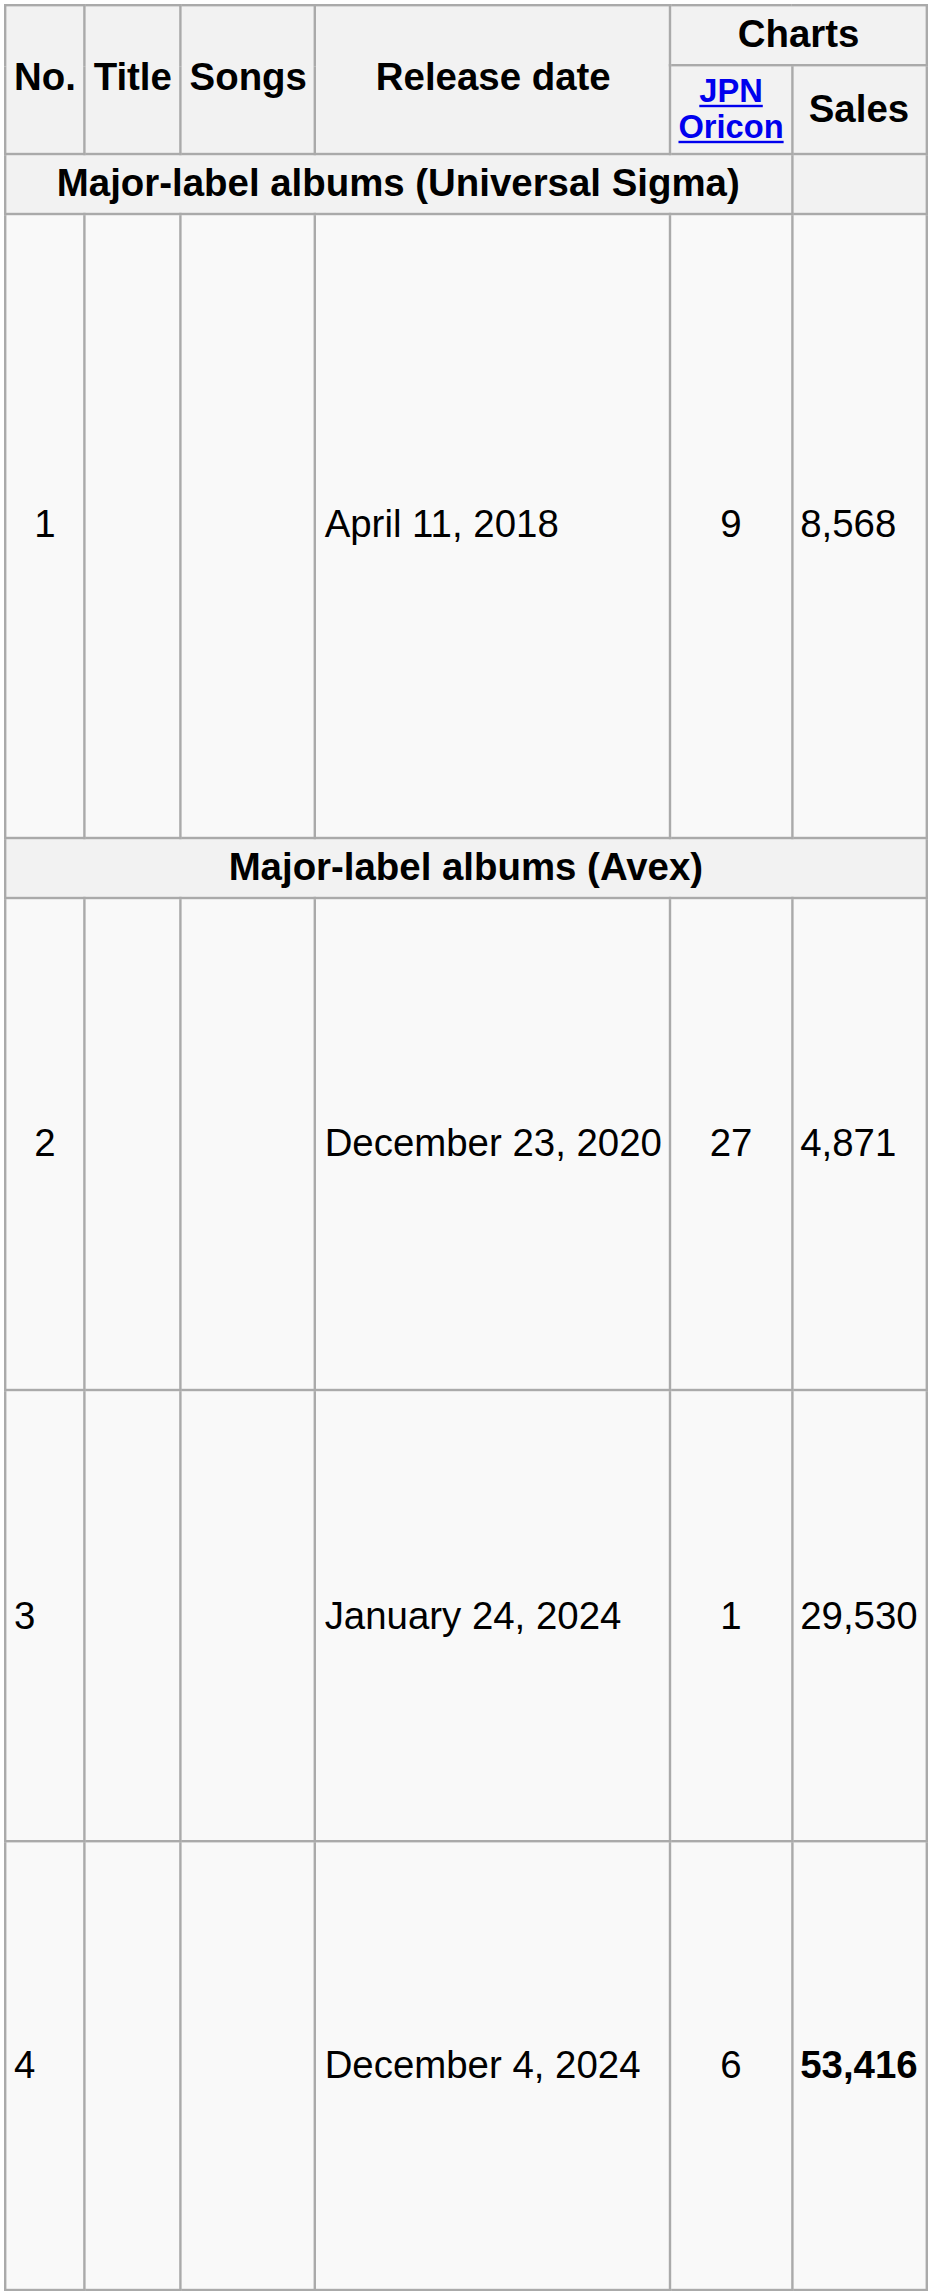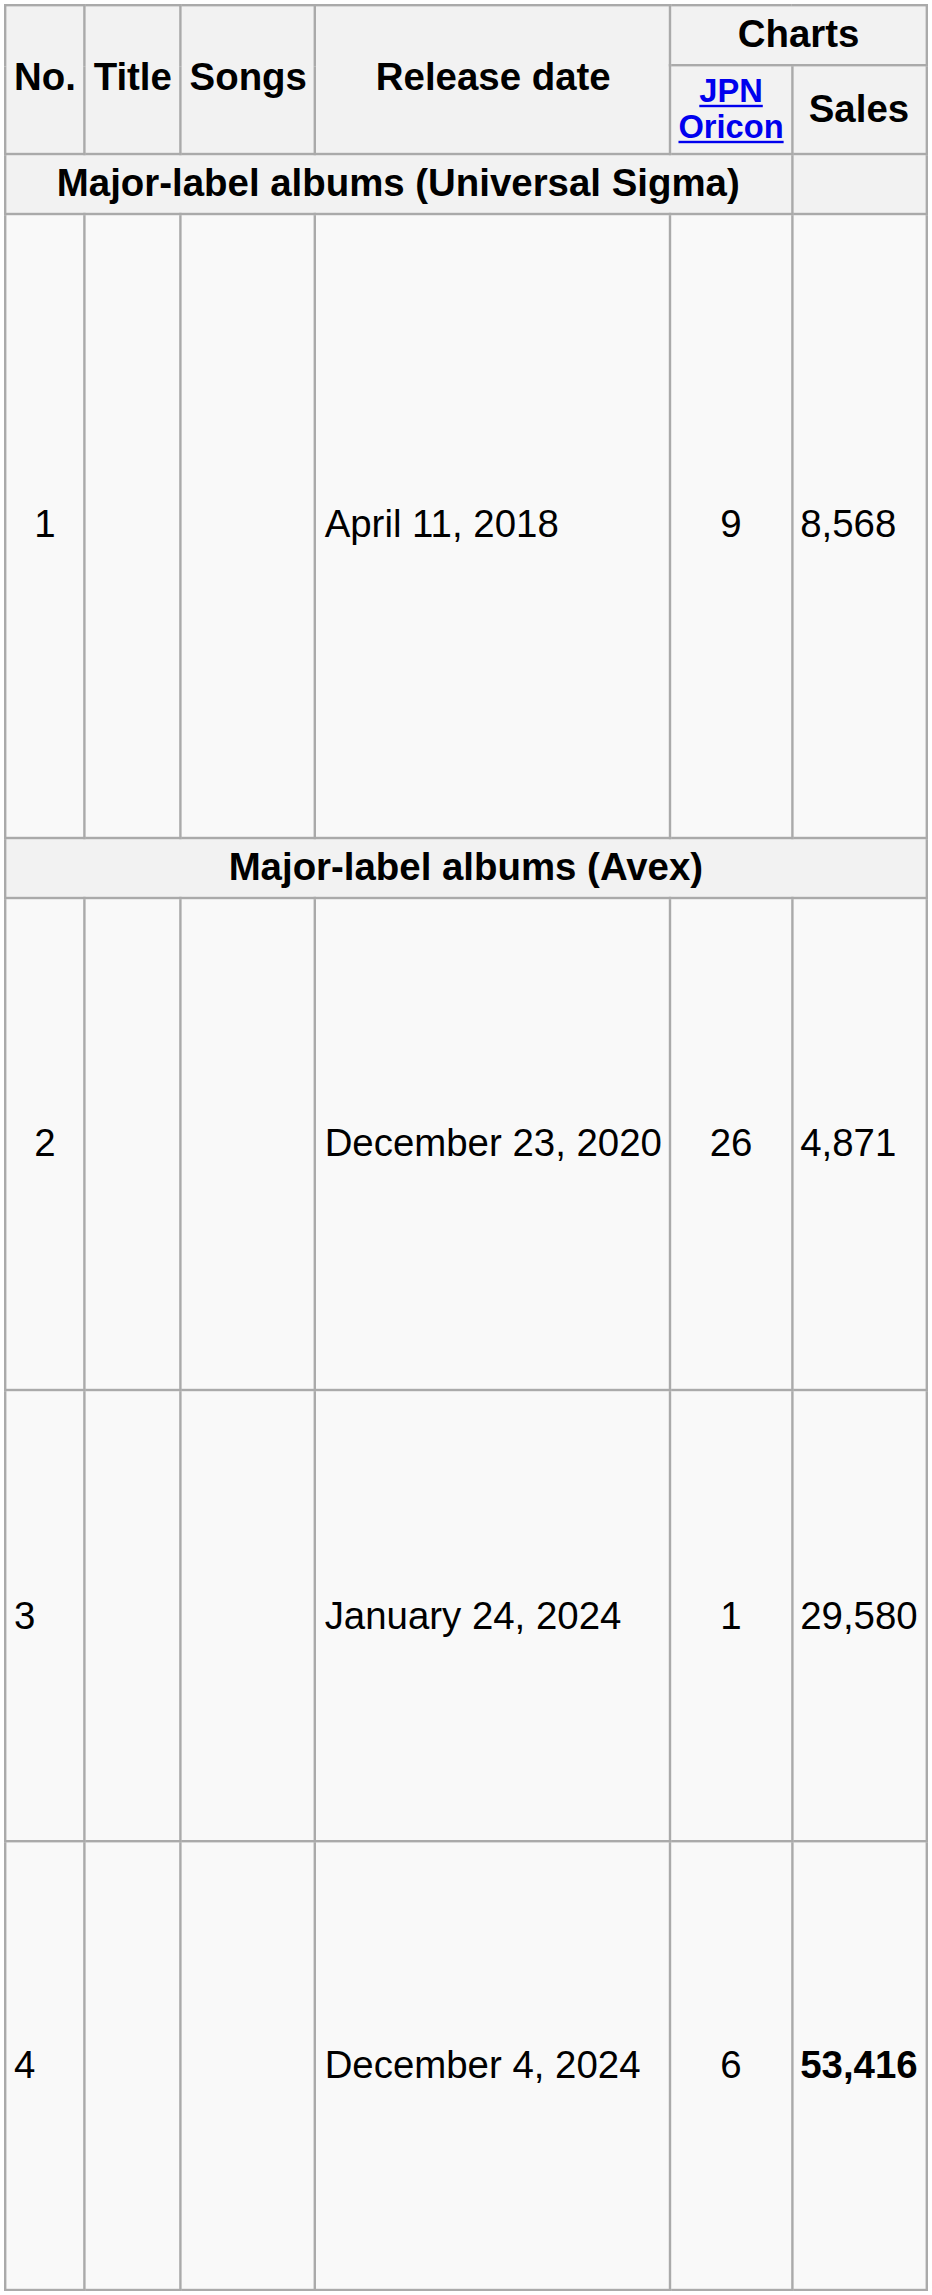December 23, 2020 | Charts / JPN Oricon / Major-label albums (Universal Sigma): 27 -> 26
January 24, 2024 | Charts / Sales: 29,530 -> 29,580
